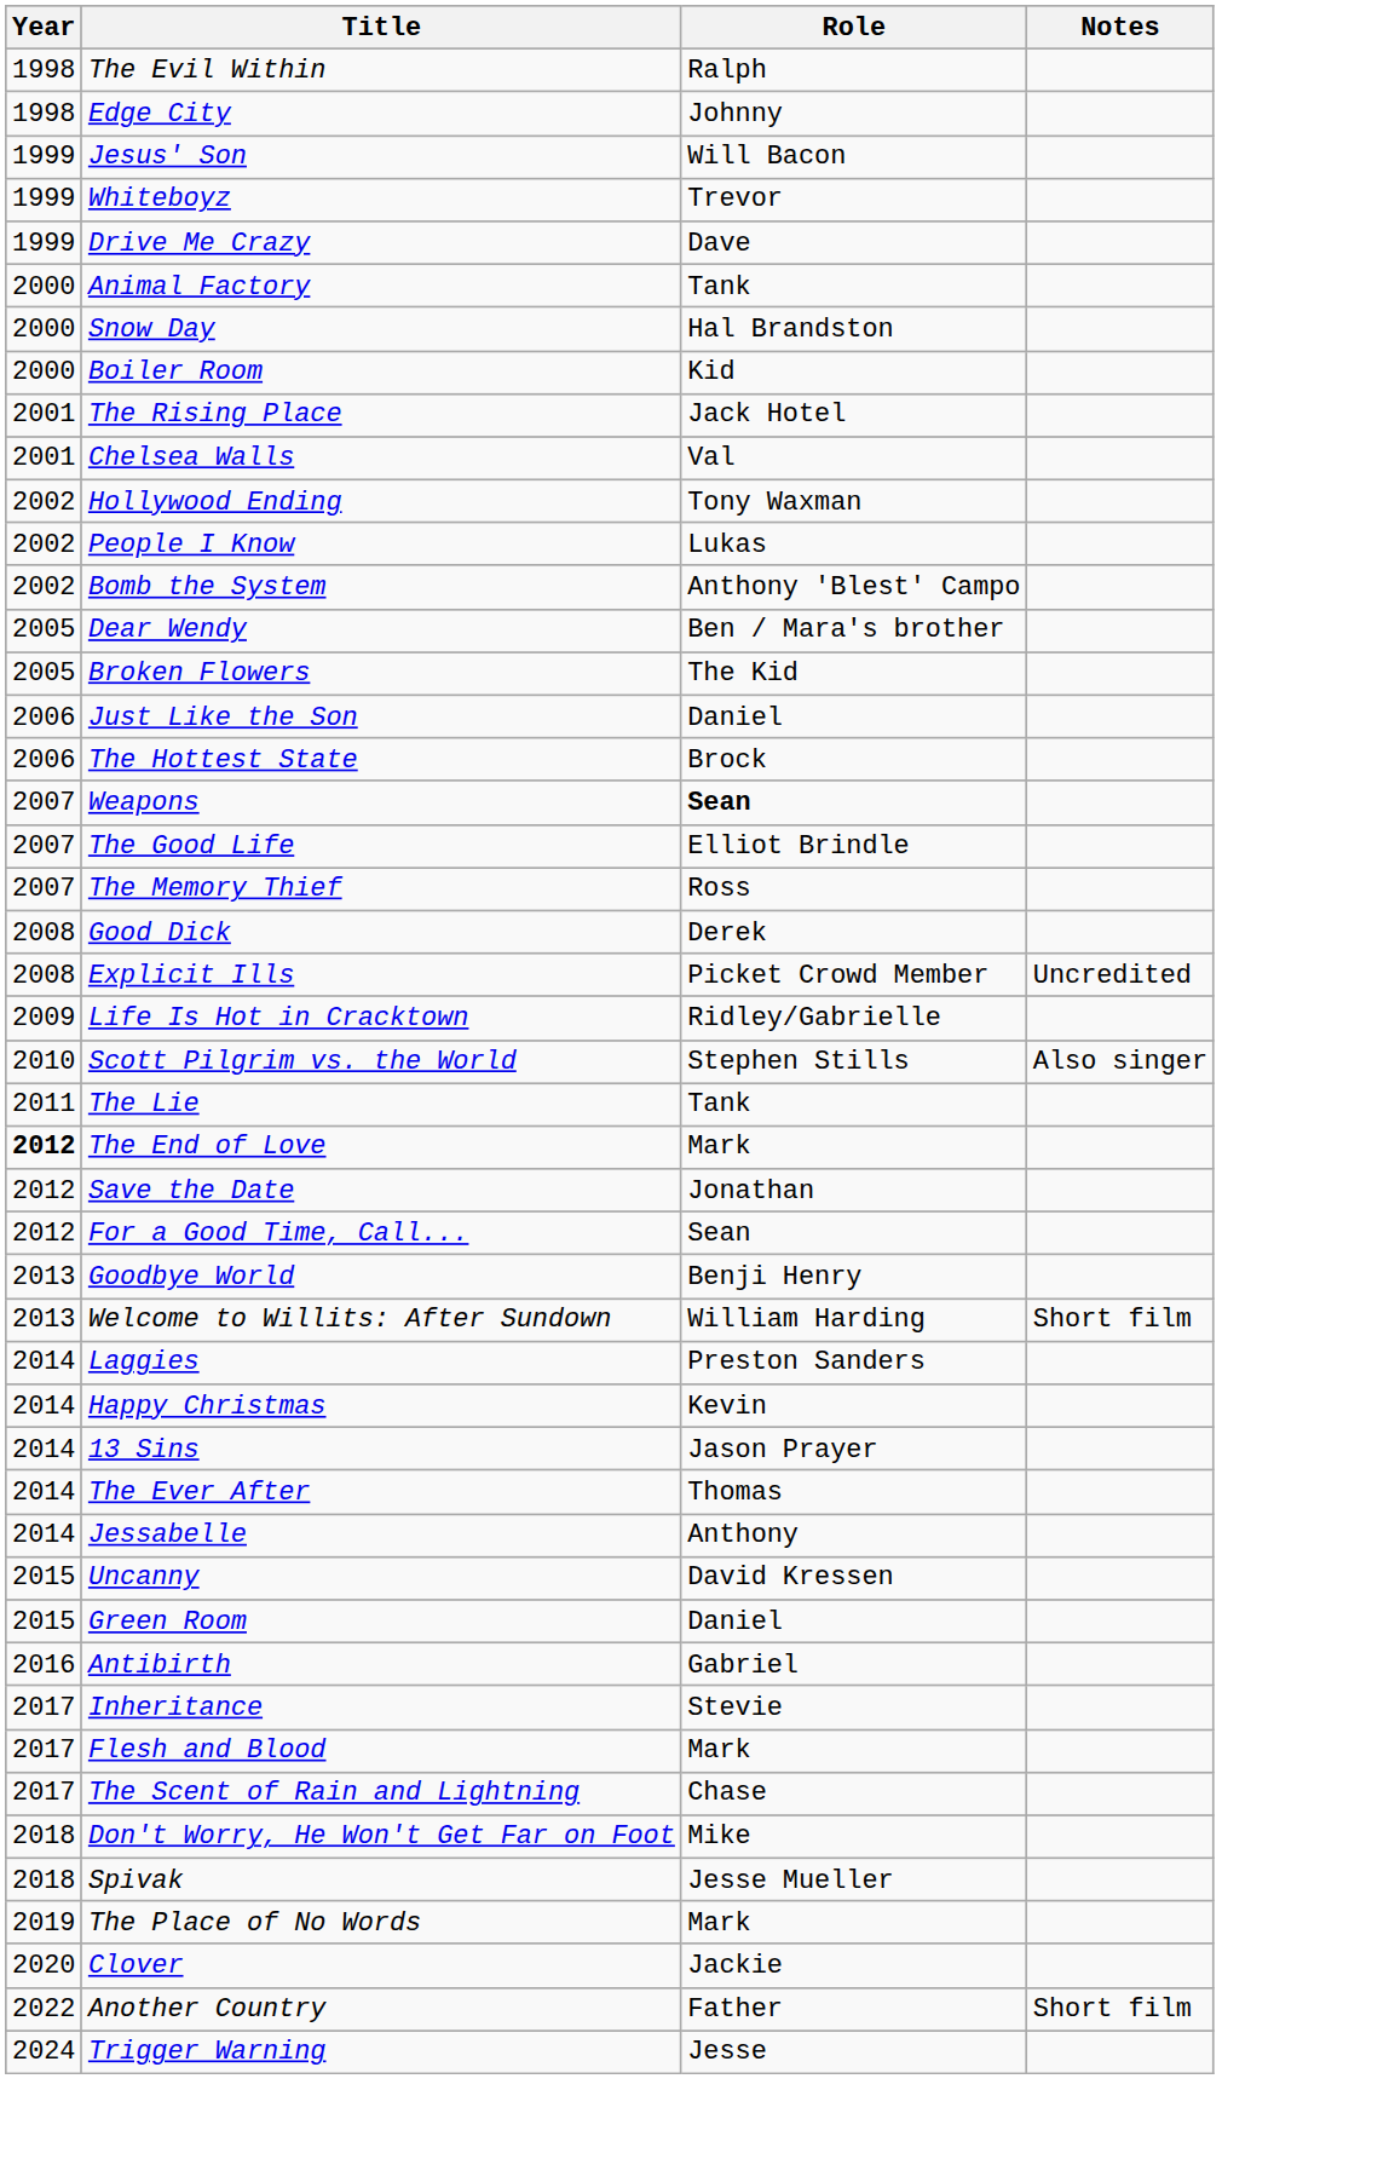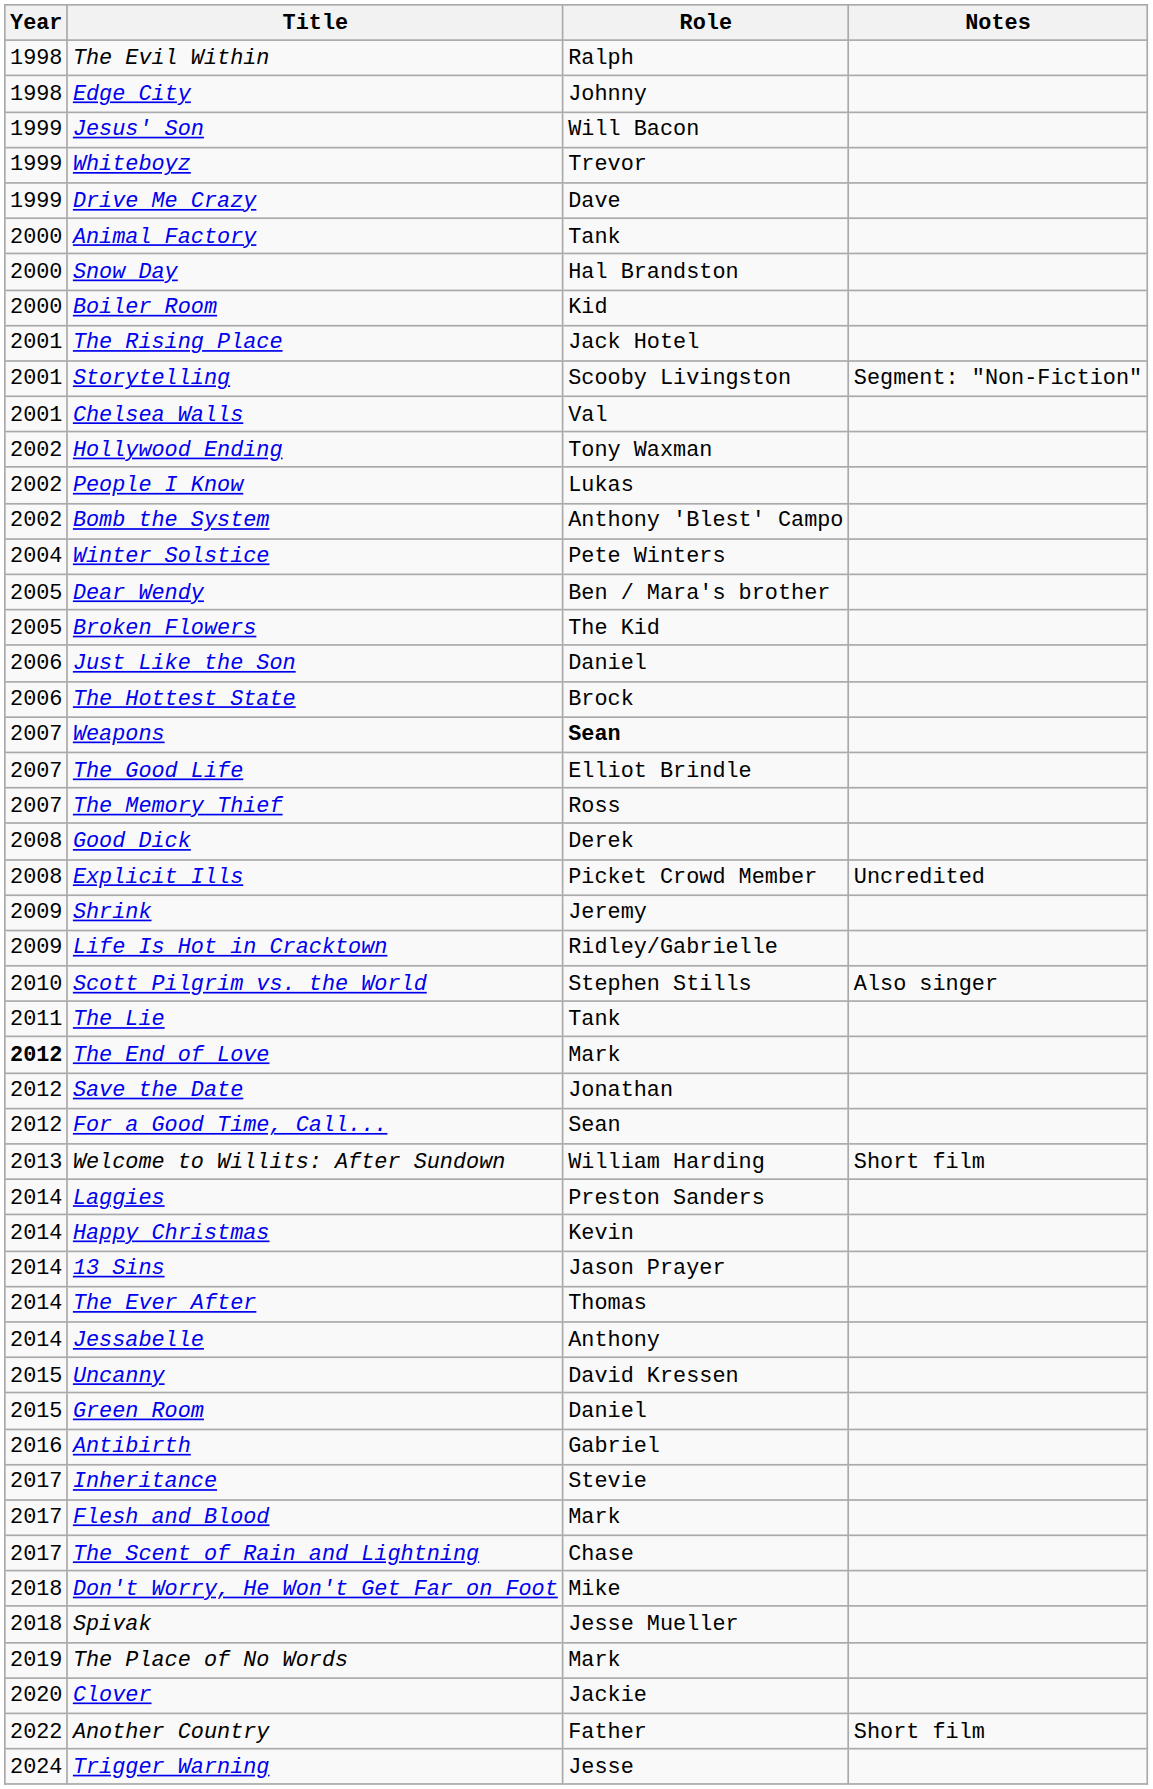+ row: 2001 | Storytelling | Scooby Livingston | Segment: "Non-Fiction"
+ row: 2004 | Winter Solstice | Pete Winters
+ row: 2009 | Shrink | Jeremy
- row: 2013 | Goodbye World | Benji Henry
